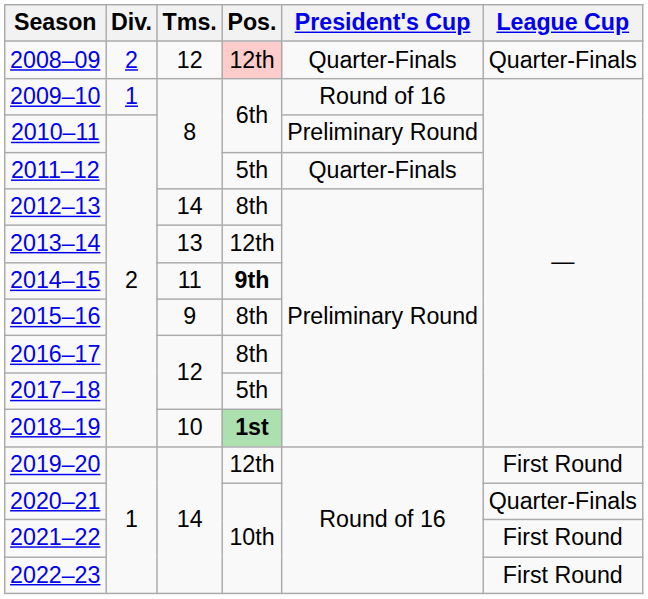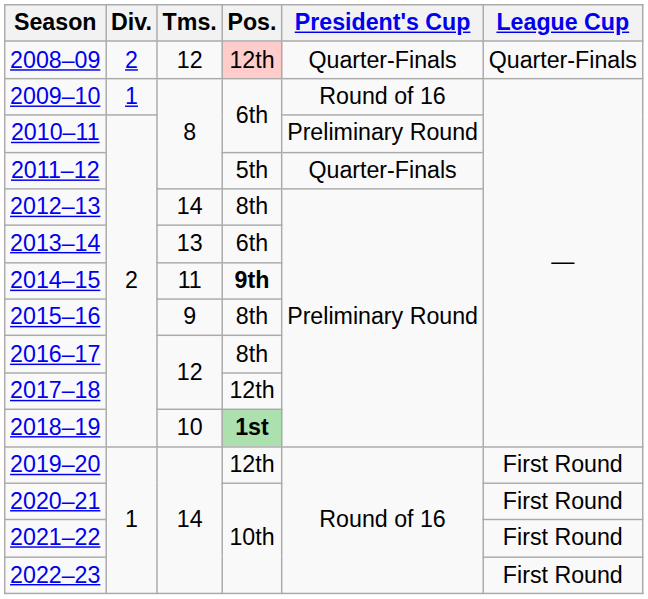2013–14 | Pos.: 12th -> 6th
2017–18 | Pos.: 5th -> 12th
2020–21 | League Cup: Quarter-Finals -> First Round
